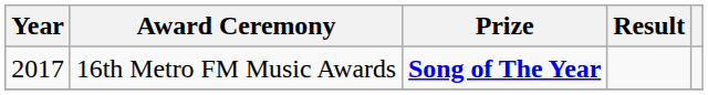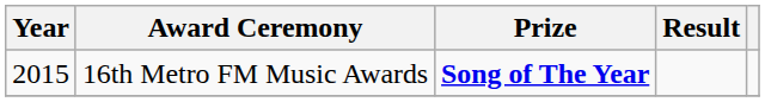16th Metro FM Music Awards | Year: 2017 -> 2015
